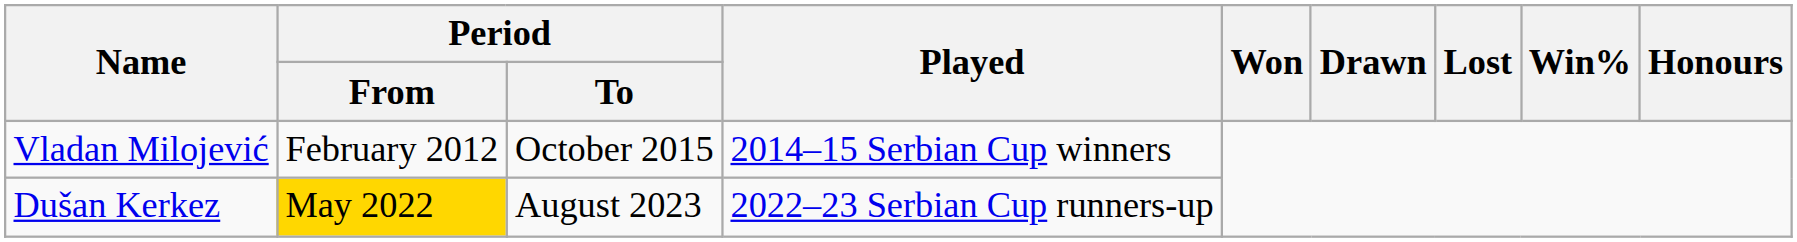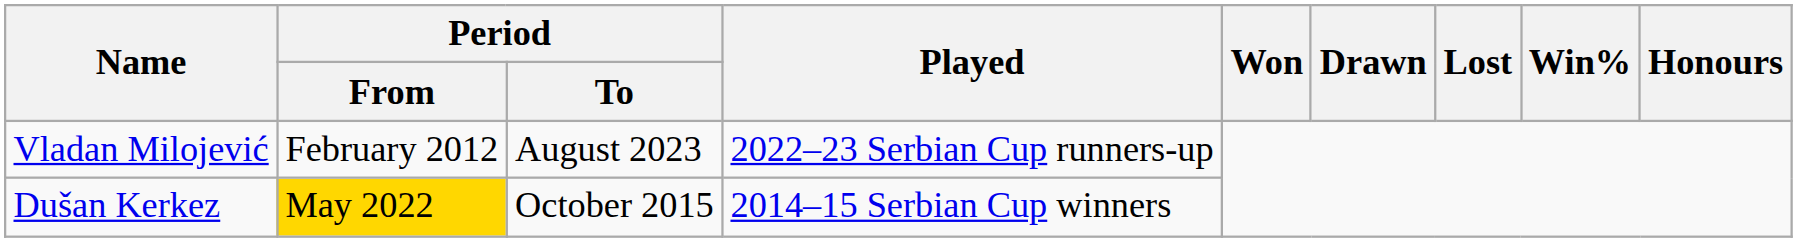Vladan Milojević | Period / To: October 2015 -> August 2023
Vladan Milojević | Played: 2014–15 Serbian Cup winners -> 2022–23 Serbian Cup runners-up
Dušan Kerkez | Period / To: August 2023 -> October 2015
Dušan Kerkez | Played: 2022–23 Serbian Cup runners-up -> 2014–15 Serbian Cup winners
